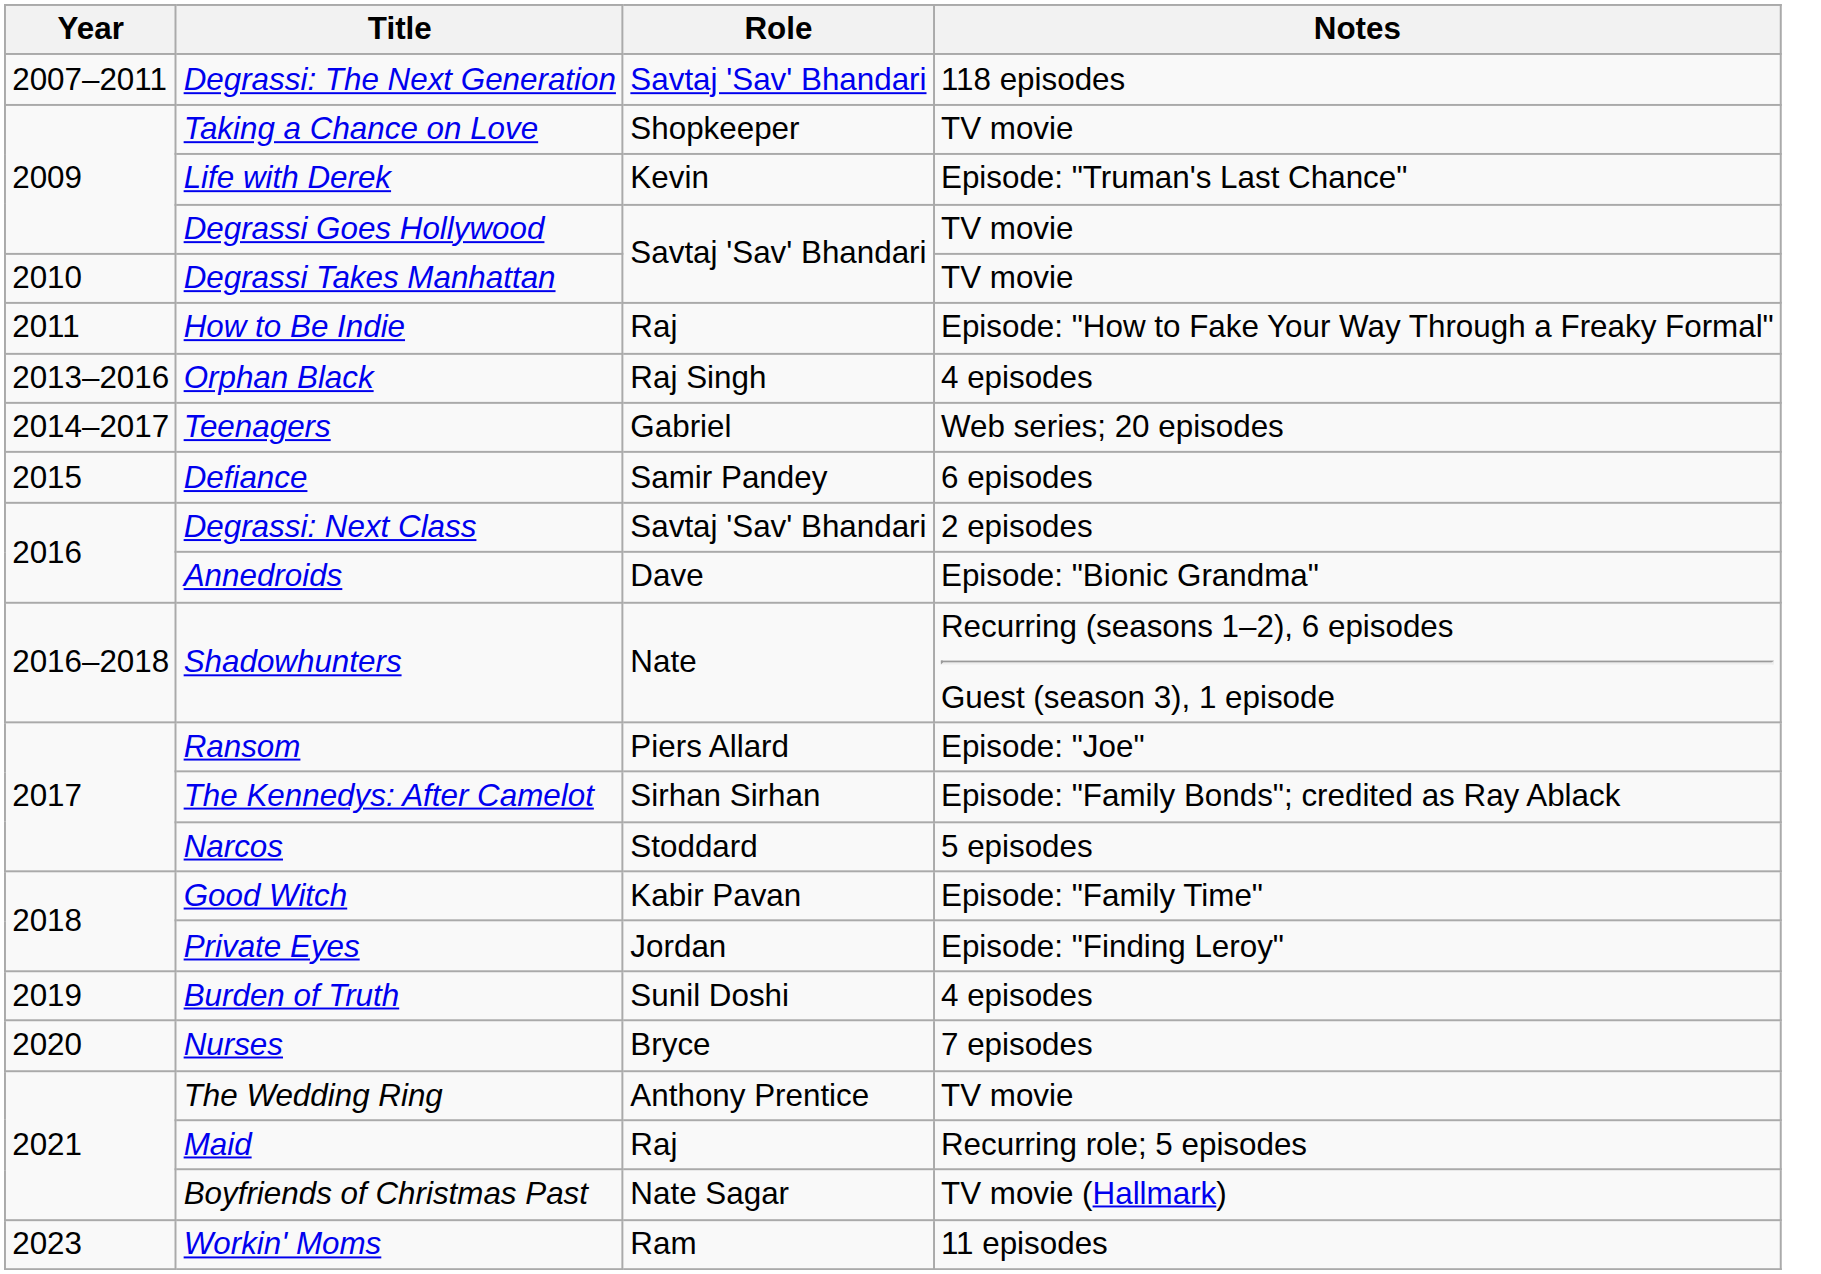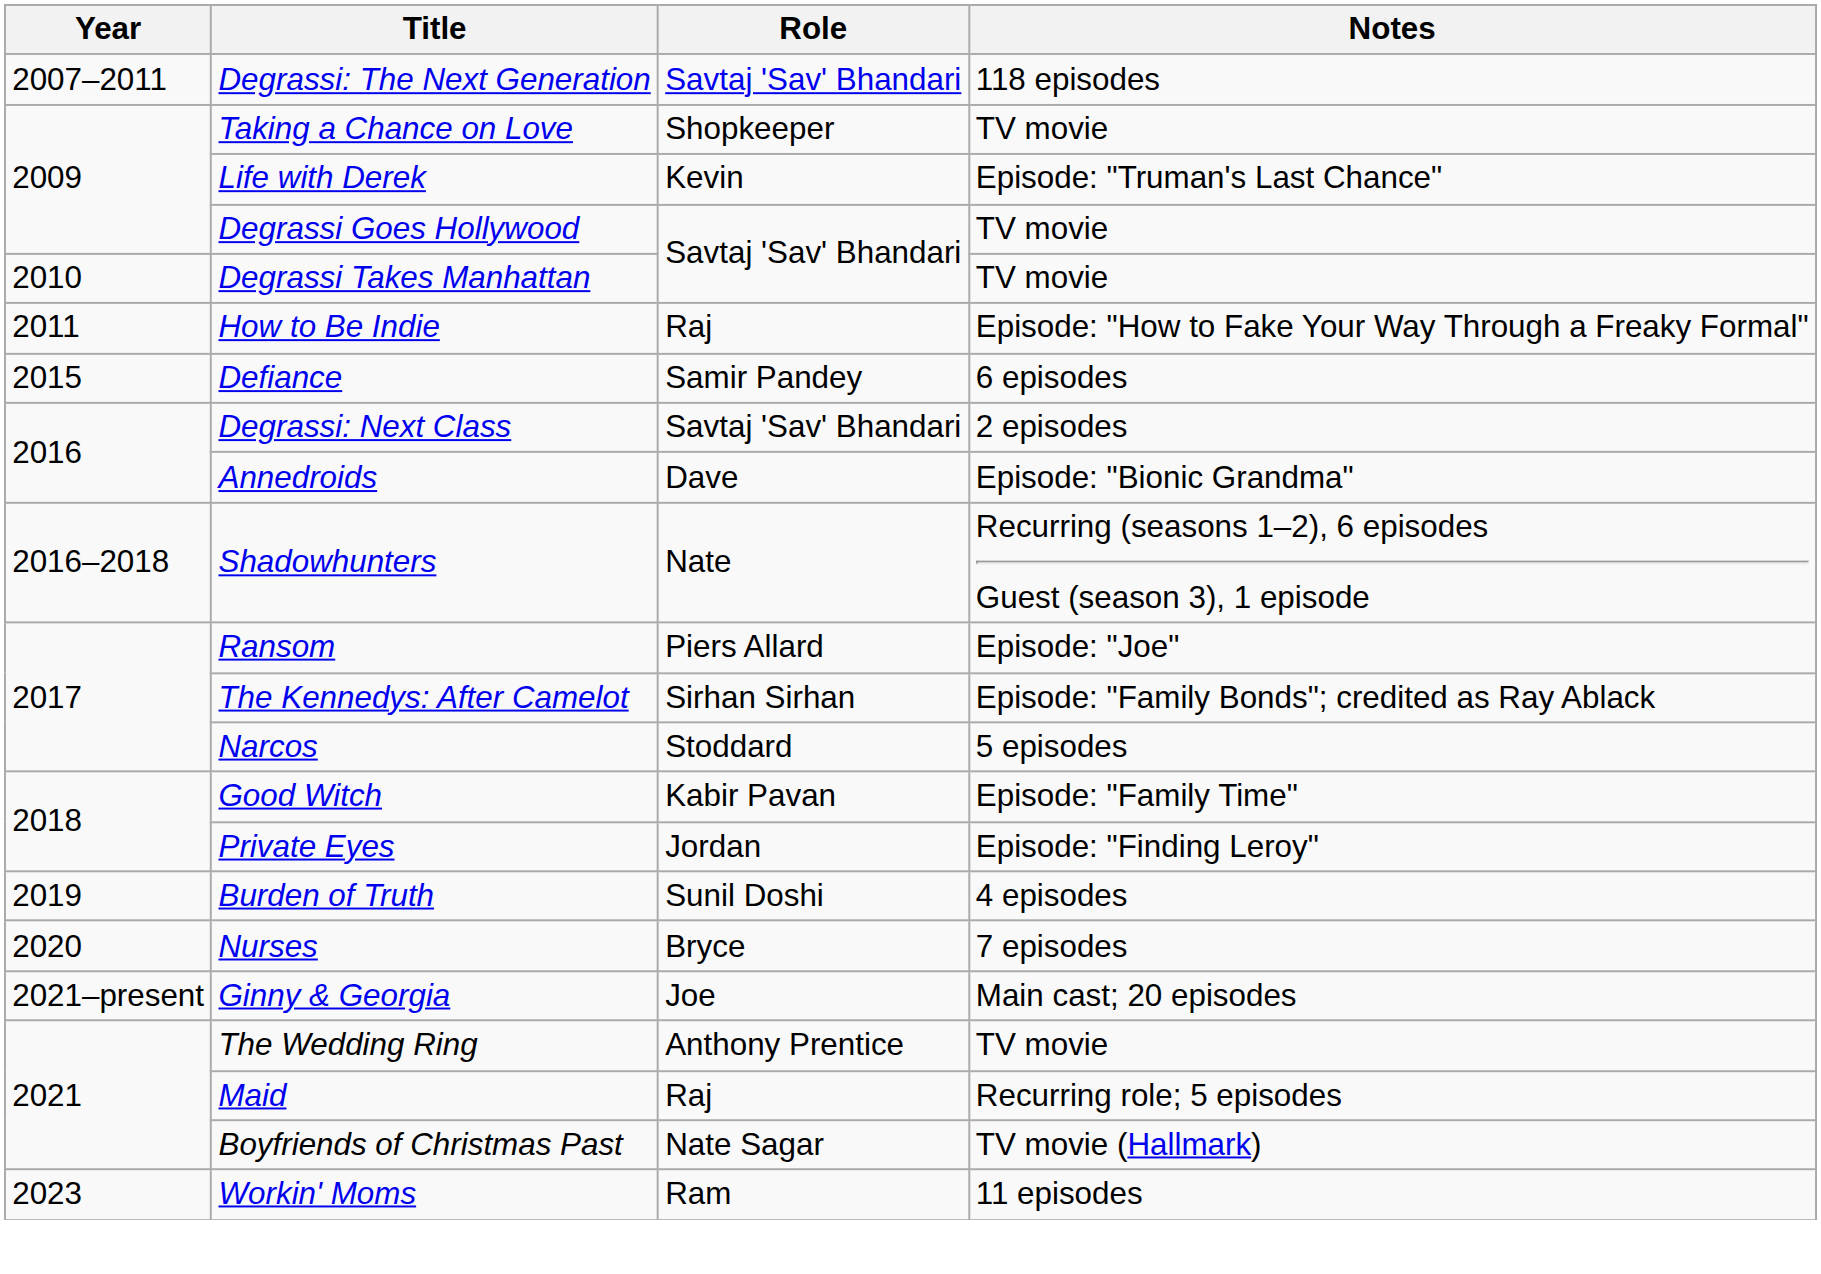- row: 2013–2016 | Orphan Black | Raj Singh | 4 episodes
- row: 2014–2017 | Teenagers | Gabriel | Web series; 20 episodes
+ row: 2021–present | Ginny & Georgia | Joe | Main cast; 20 episodes
